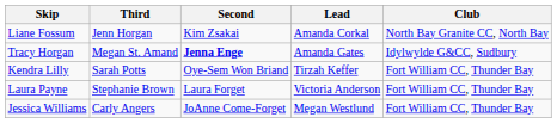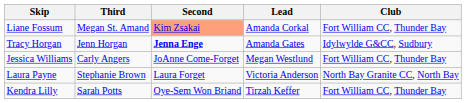Liane Fossum | Third: Jenn Horgan -> Megan St. Amand
Liane Fossum | Second: no background -> lightsalmon background
Liane Fossum | Club: North Bay Granite CC, North Bay -> Fort William CC, Thunder Bay
Tracy Horgan | Third: Megan St. Amand -> Jenn Horgan
rows swapped: Kendra Lilly <-> Jessica Williams
Laura Payne | Club: Fort William CC, Thunder Bay -> North Bay Granite CC, North Bay
